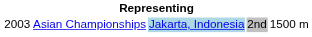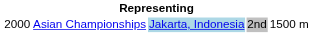Asian Championships | column 1: 2003 -> 2000
